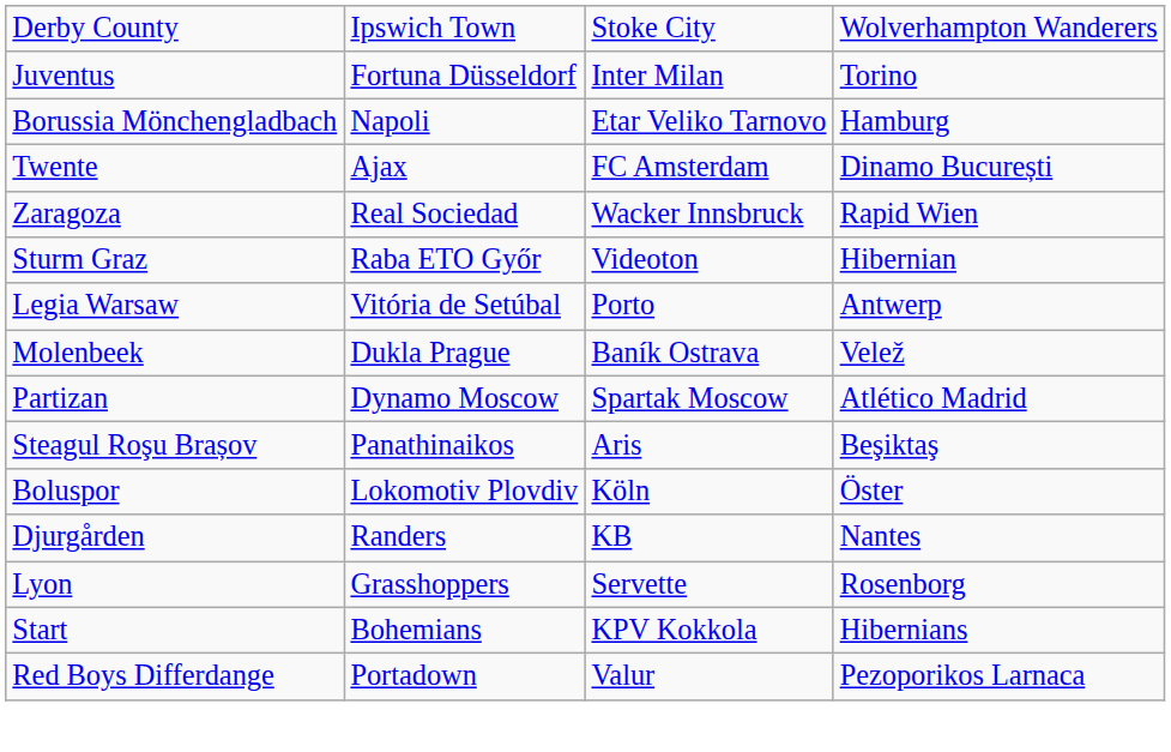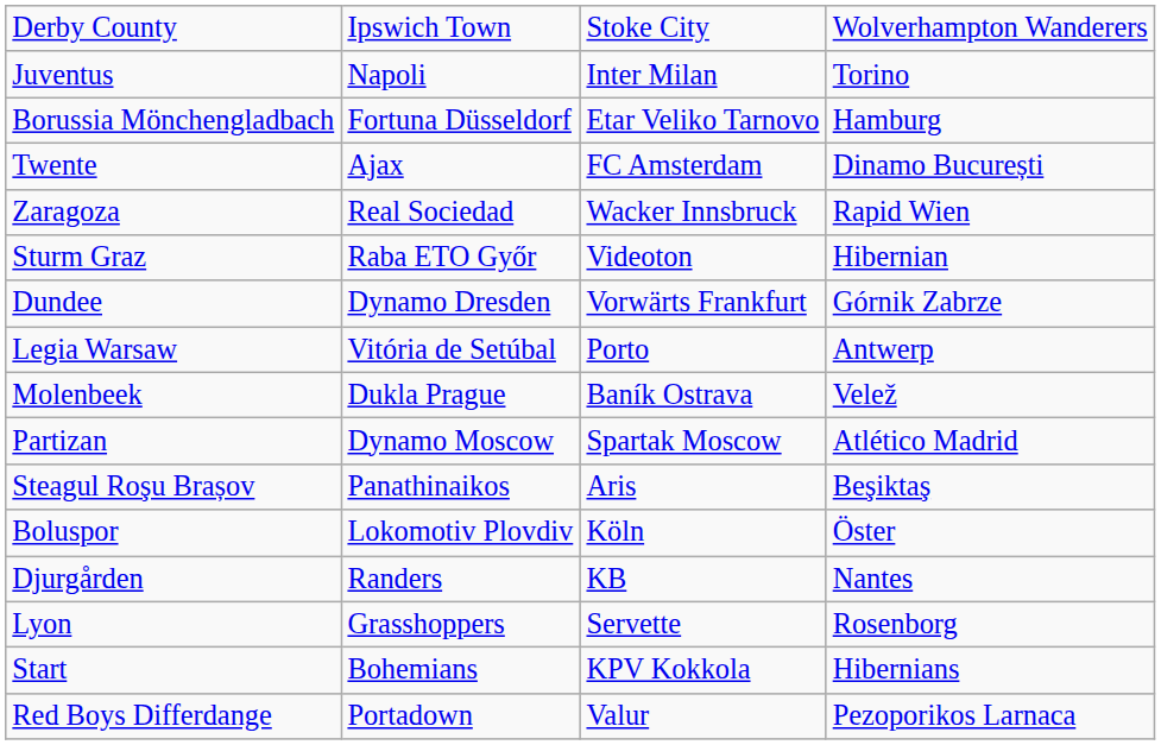Juventus | column 2: Fortuna Düsseldorf -> Napoli
Borussia Mönchengladbach | column 2: Napoli -> Fortuna Düsseldorf
+ row: Dundee | Dynamo Dresden | Vorwärts Frankfurt | Górnik Zabrze
